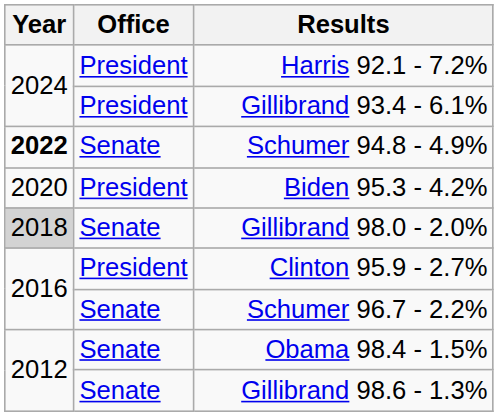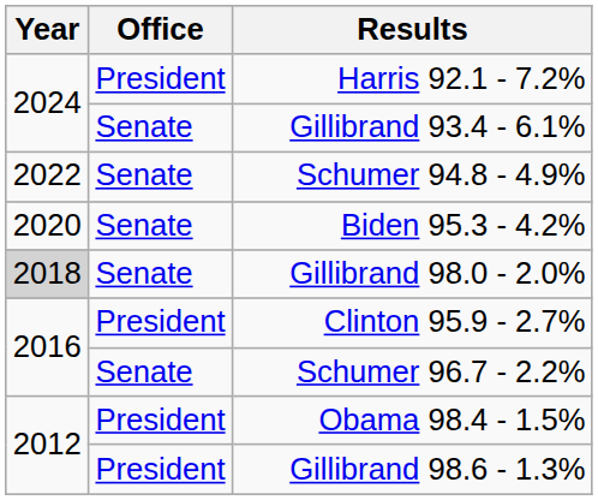Gillibrand 93.4 - 6.1% | Office: President -> Senate
Schumer 94.8 - 4.9% | Year: bold -> normal
Biden 95.3 - 4.2% | Office: President -> Senate
Obama 98.4 - 1.5% | Office: Senate -> President
Gillibrand 98.6 - 1.3% | Office: Senate -> President
